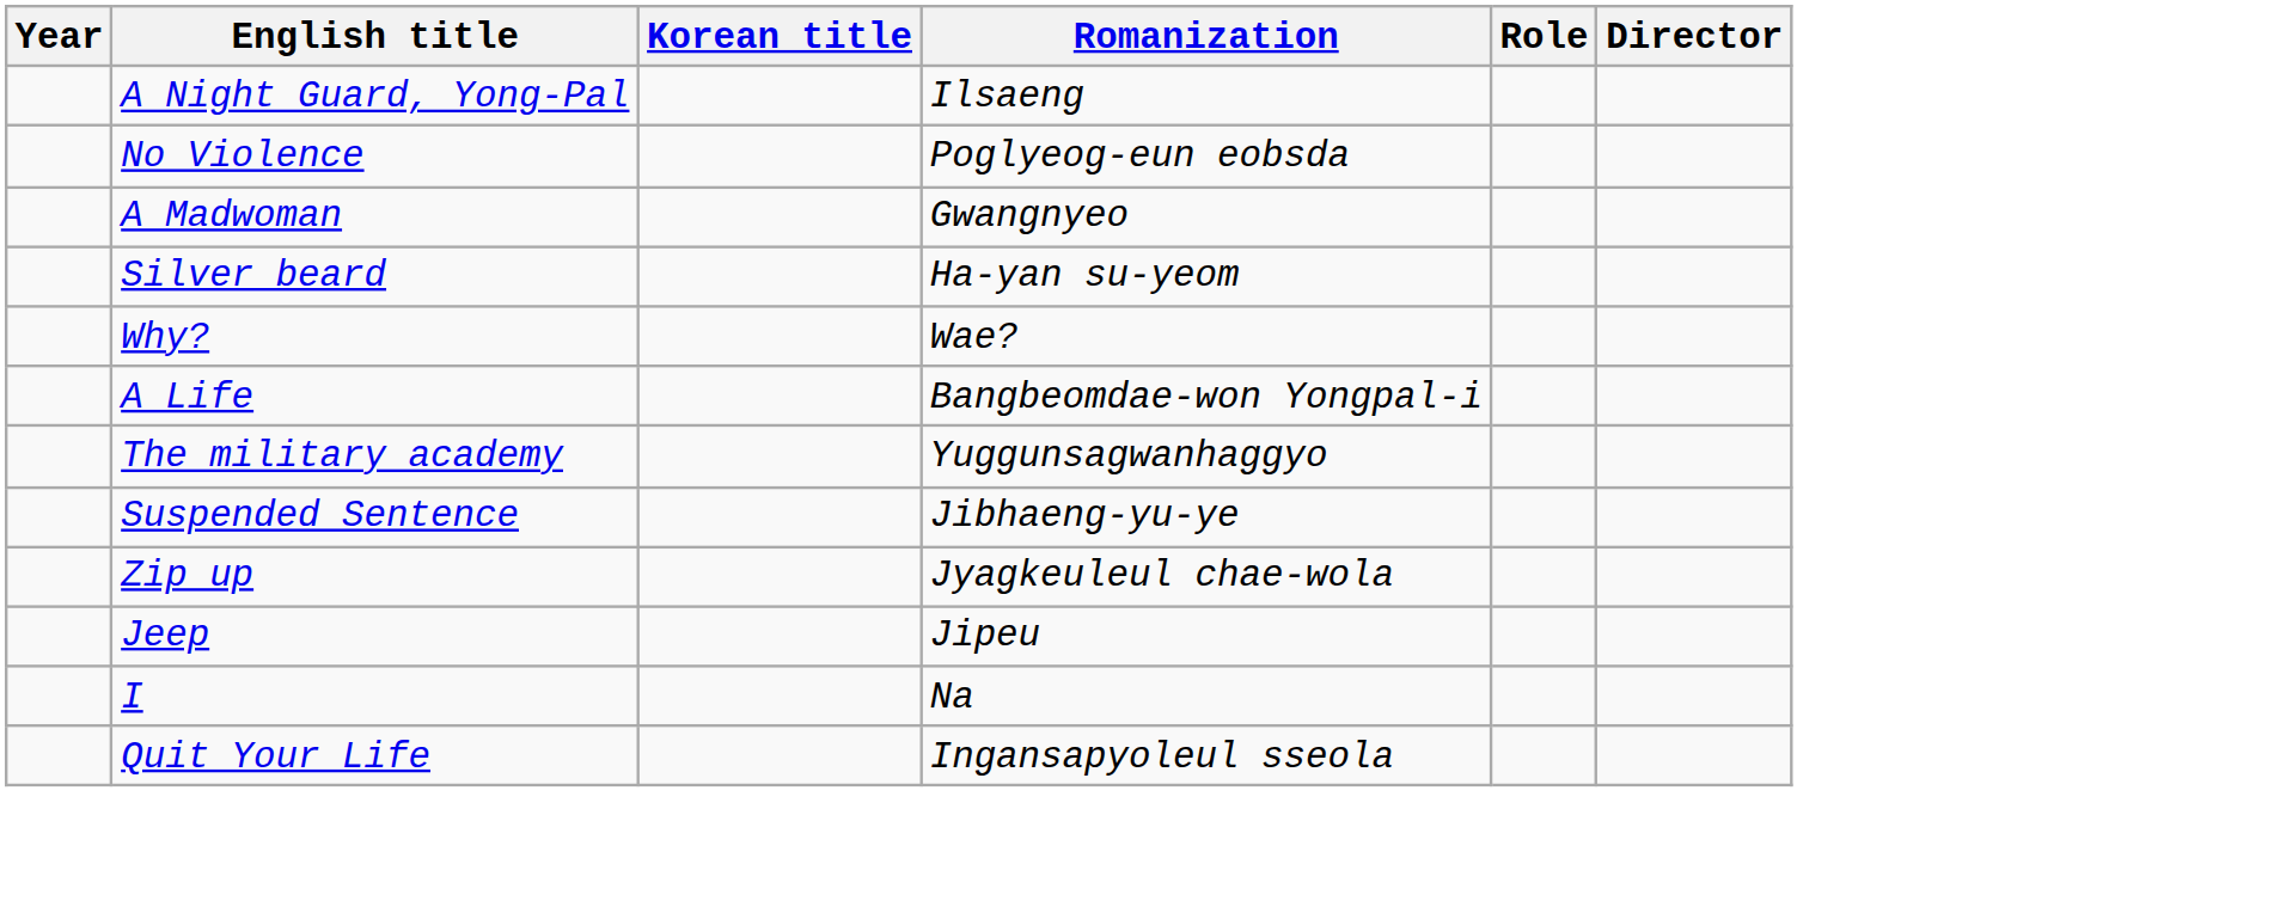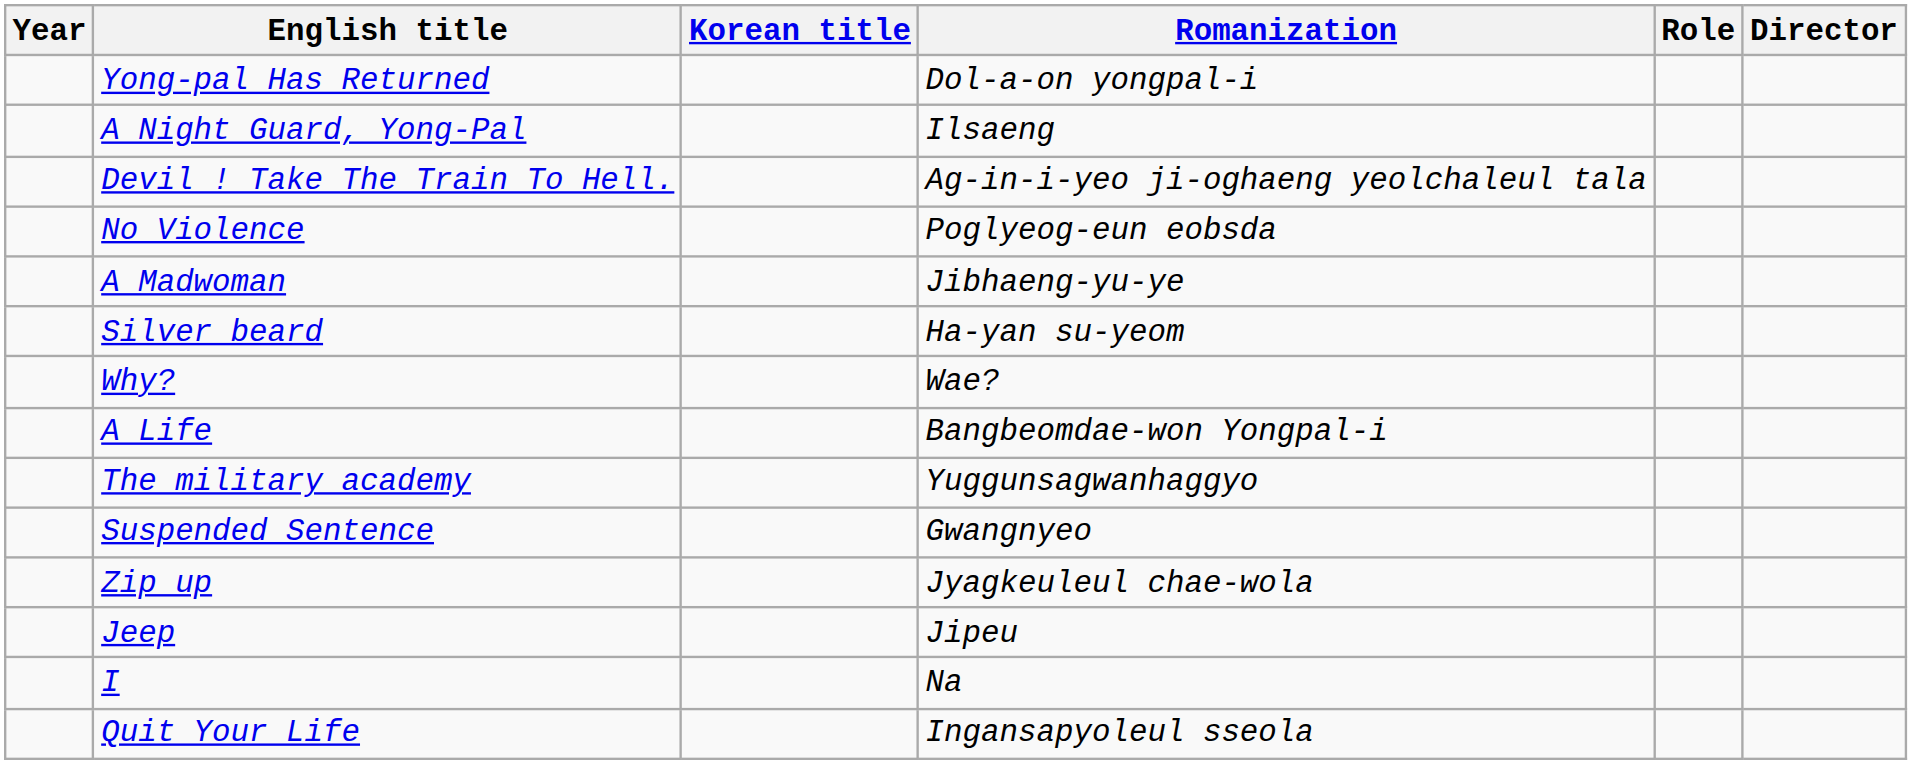+ row: Yong-pal Has Returned | Dol-a-on yongpal-i
+ row: Devil ! Take The Train To Hell. | Ag-in-i-yeo ji-oghaeng yeolchaleul tala
A Madwoman | Romanization: Gwangnyeo -> Jibhaeng-yu-ye
Suspended Sentence | Romanization: Jibhaeng-yu-ye -> Gwangnyeo
